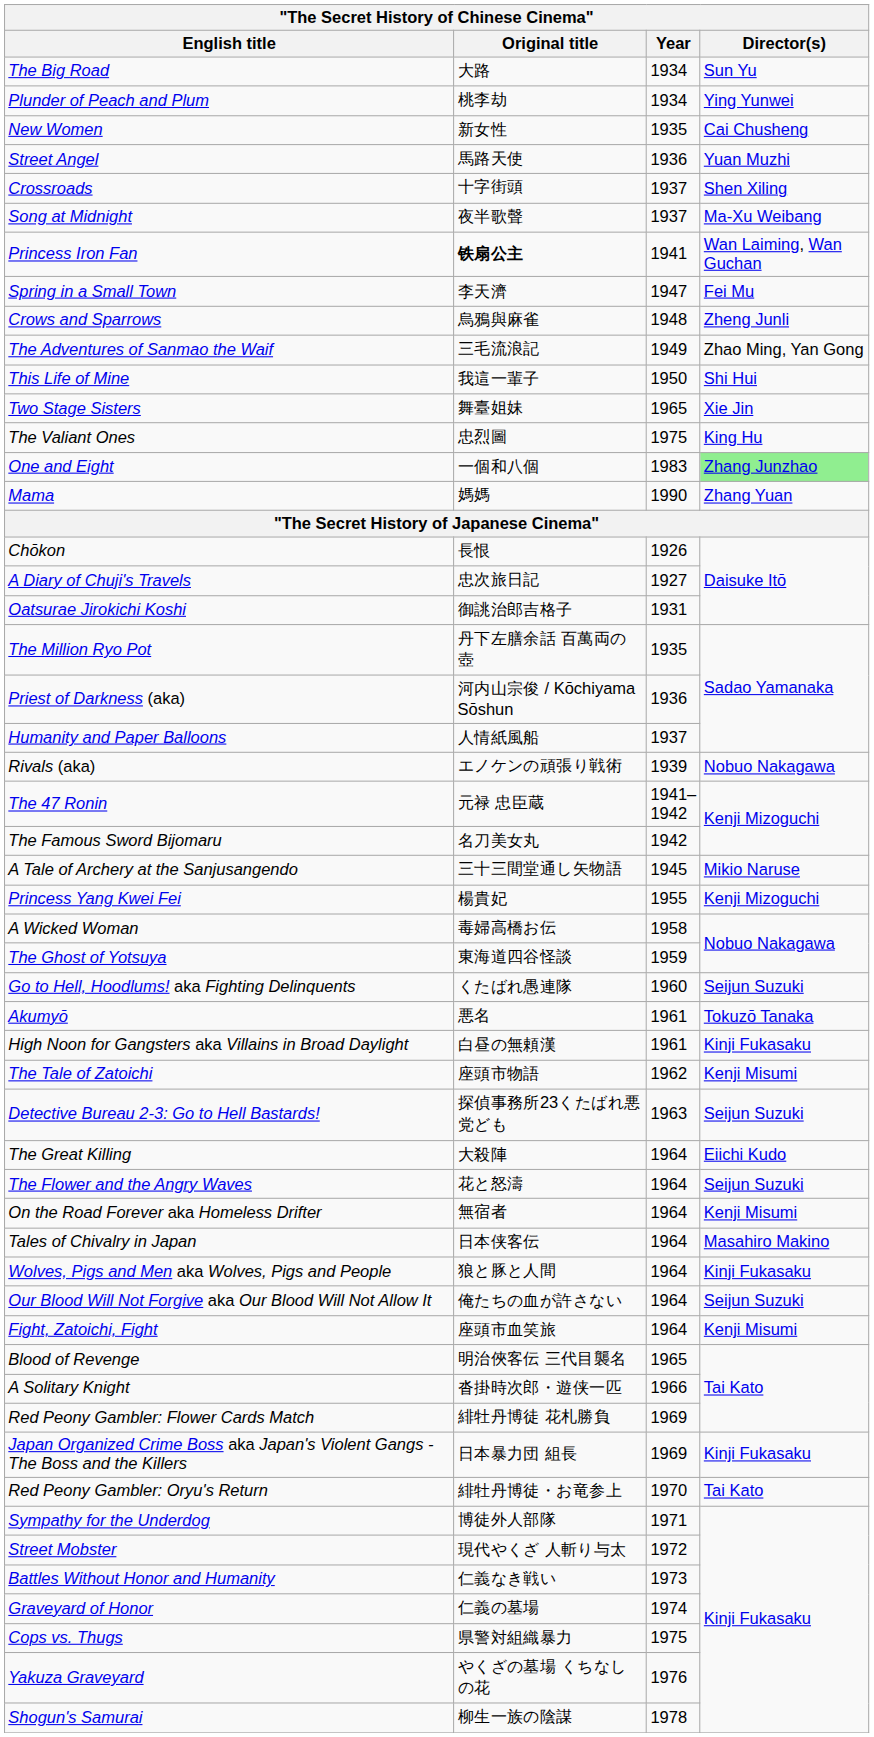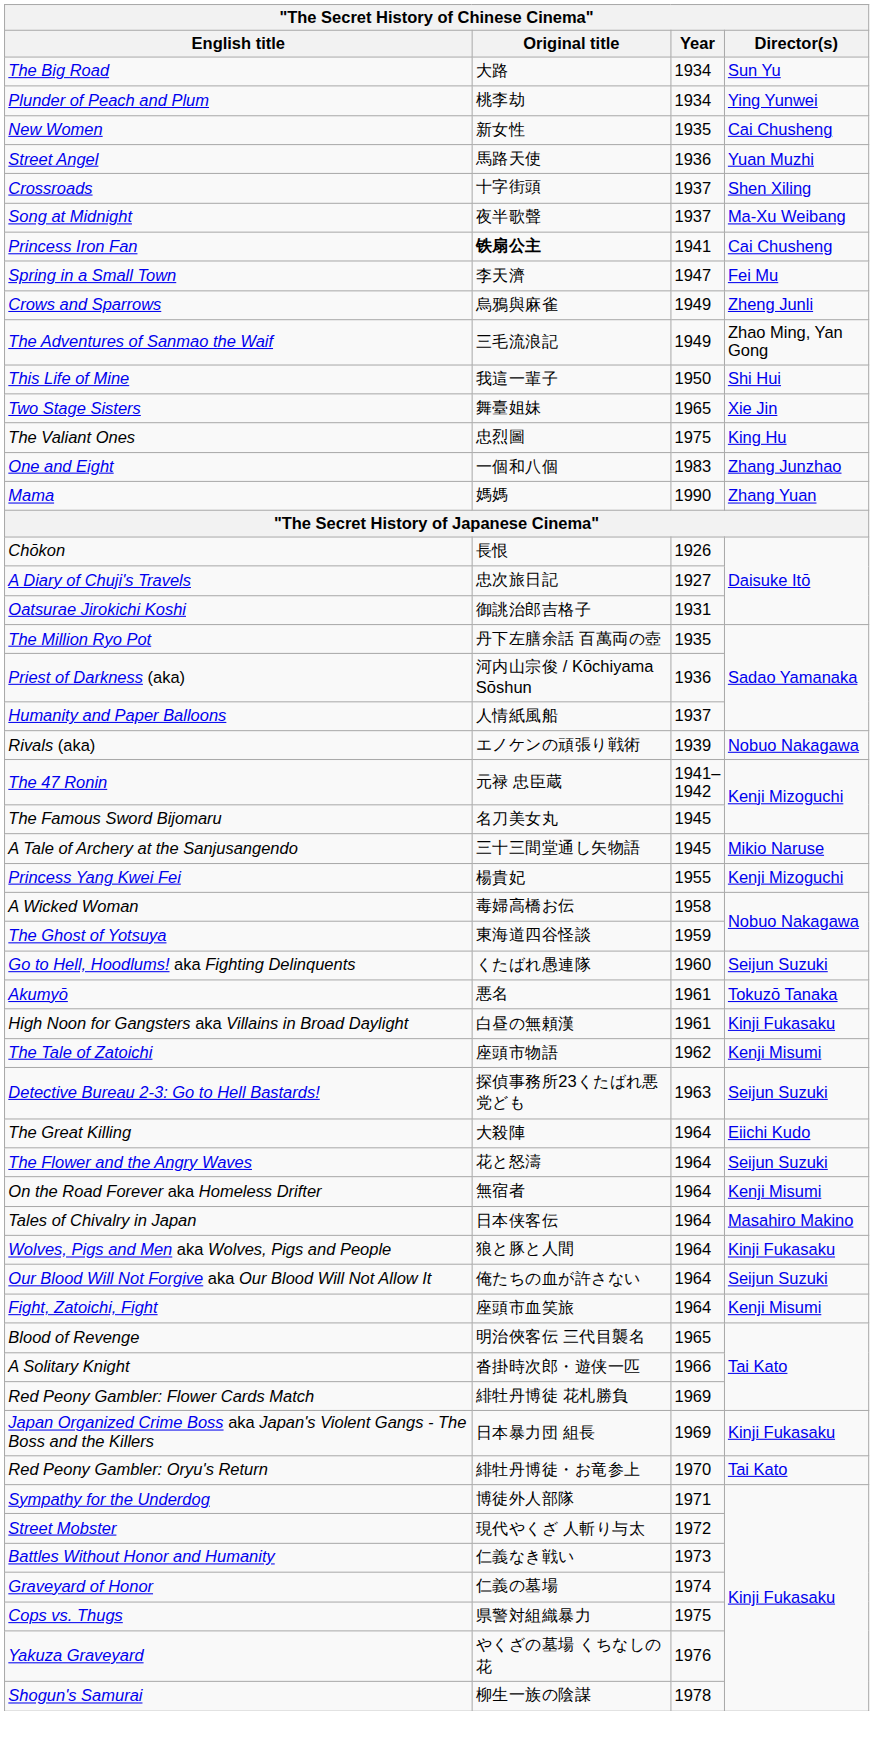Princess Iron Fan | Director(s): Wan Laiming, Wan Guchan -> Cai Chusheng
Crows and Sparrows | Year: 1948 -> 1949
One and Eight | Director(s): lightgreen background -> no background
The Famous Sword Bijomaru | Year: 1942 -> 1945
